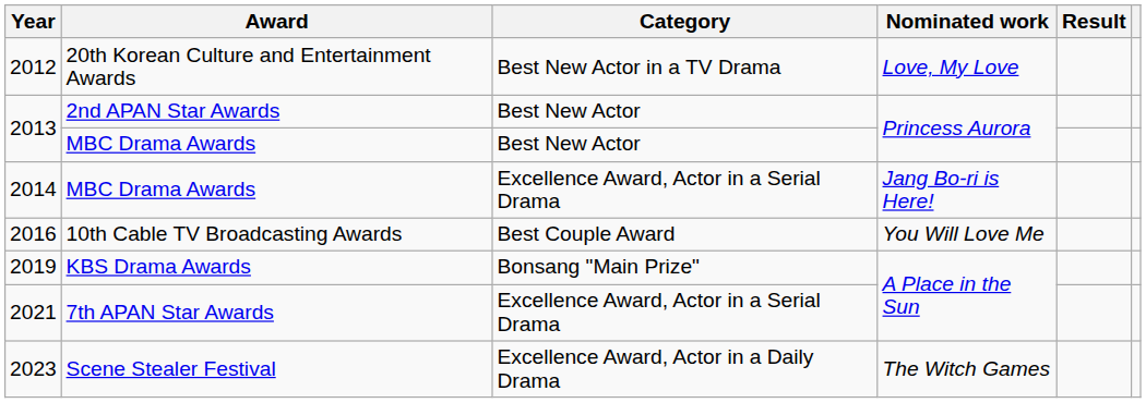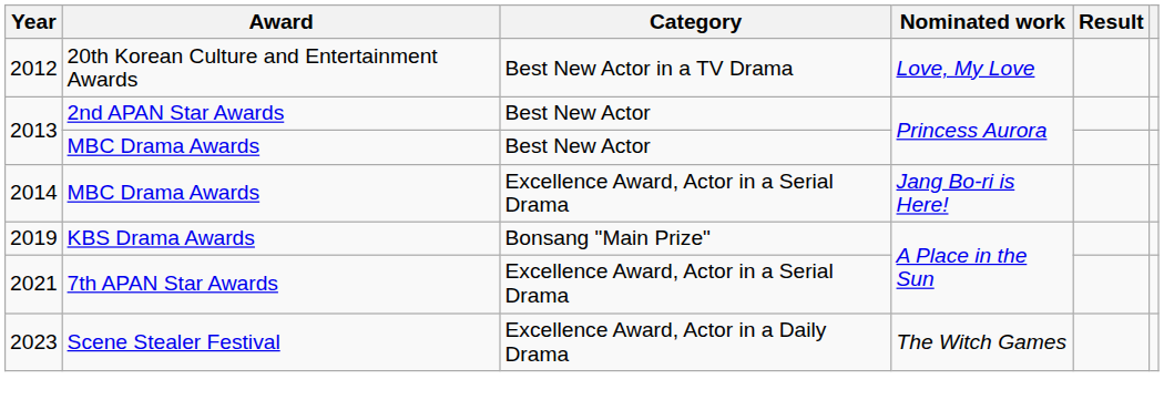- row: 2016 | 10th Cable TV Broadcasting Awards | Best Couple Award | You Will Love Me
